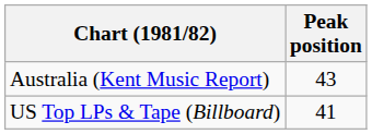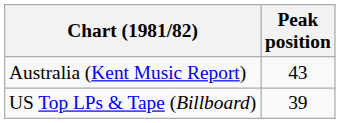US Top LPs & Tape (Billboard) | Peak position: 41 -> 39
